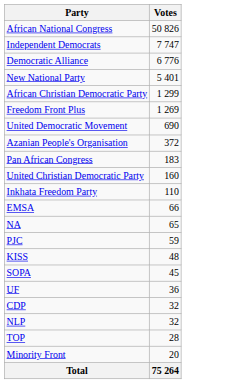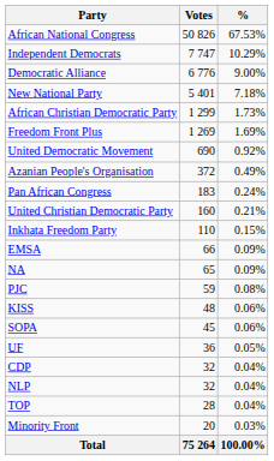+ column: % | 67.53% | 10.29% | 9.00% | 7.18% | 1.73% | 1.69% | 0.92% | 0.49% | 0.24% | 0.21% | 0.15% | 0.09% | 0.09% | 0.08% | 0.06% | 0.06% | 0.05% | 0.04% | 0.04% | 0.04% | 0.03% | 100.00%
